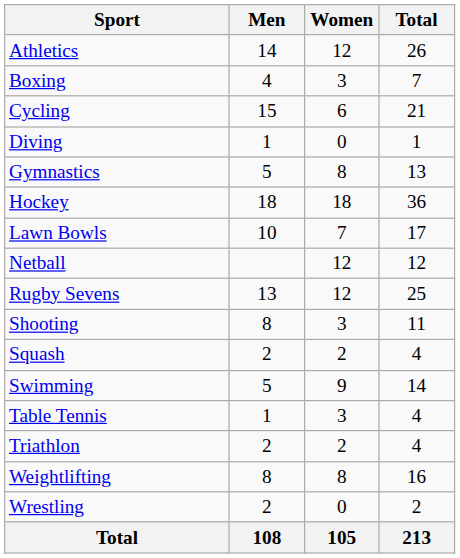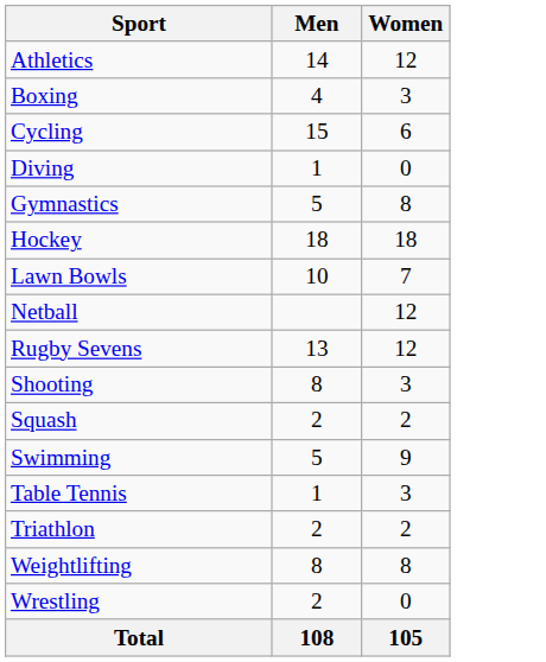- column: Total | 26 | 7 | 21 | 1 | 13 | 36 | 17 | 12 | 25 | 11 | 4 | 14 | 4 | 4 | 16 | 2 | 213
